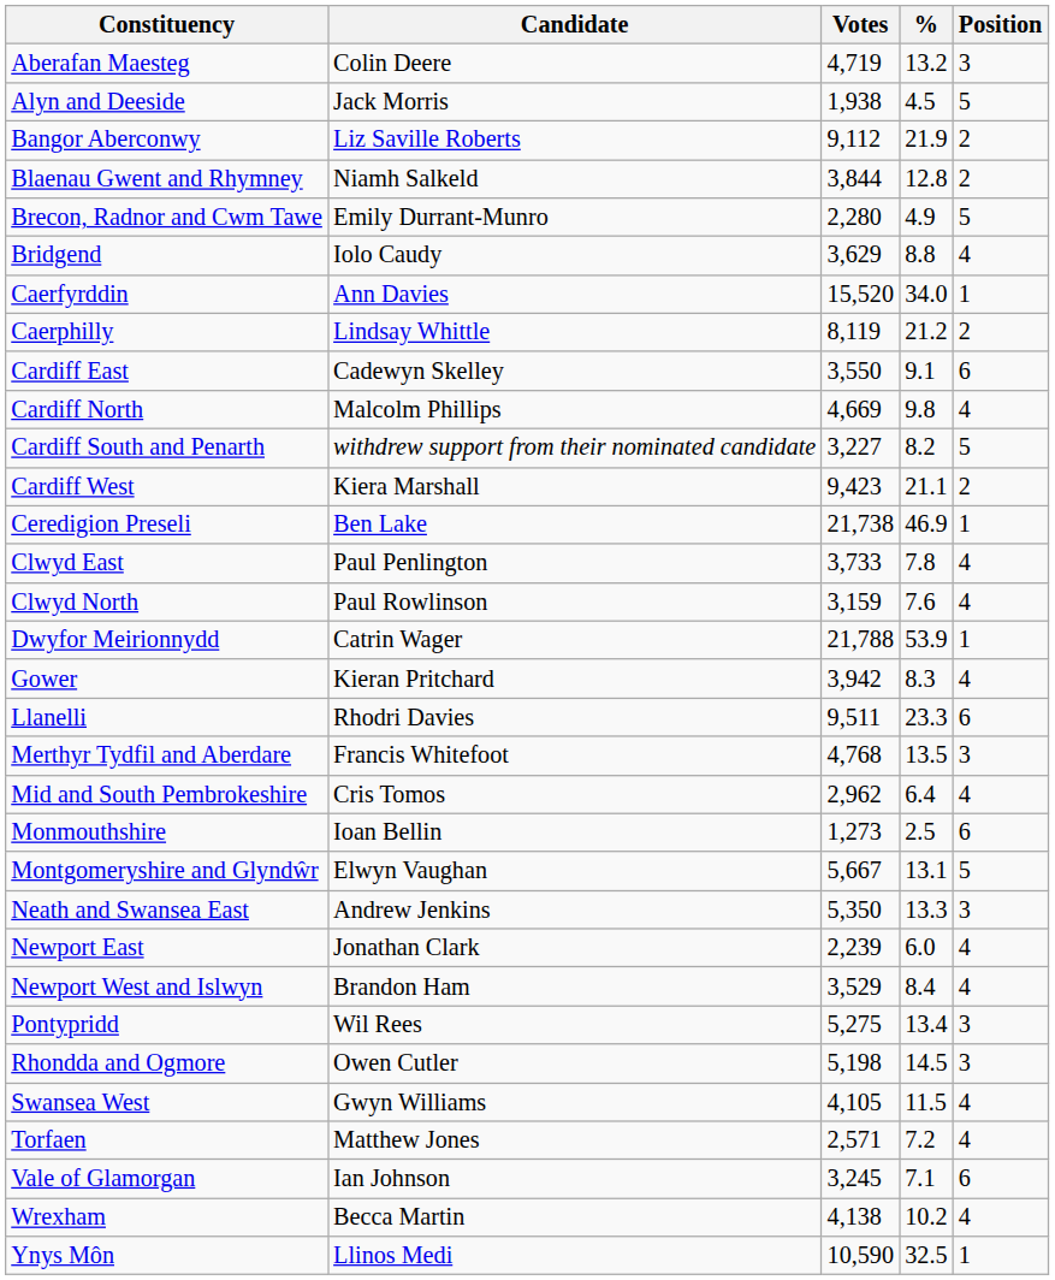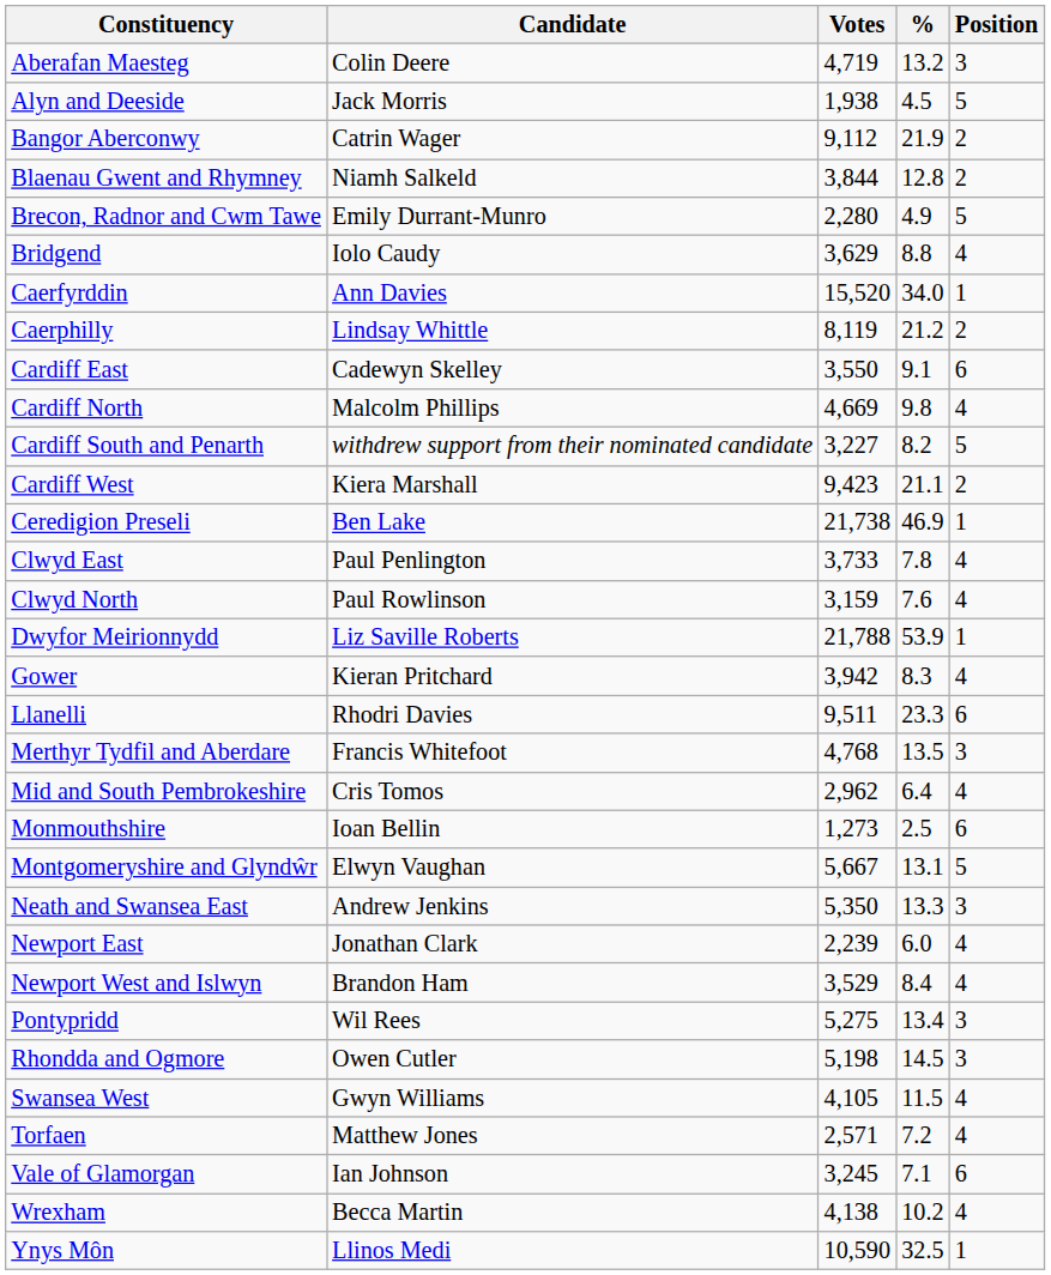Bangor Aberconwy | Candidate: Liz Saville Roberts -> Catrin Wager
Dwyfor Meirionnydd | Candidate: Catrin Wager -> Liz Saville Roberts
